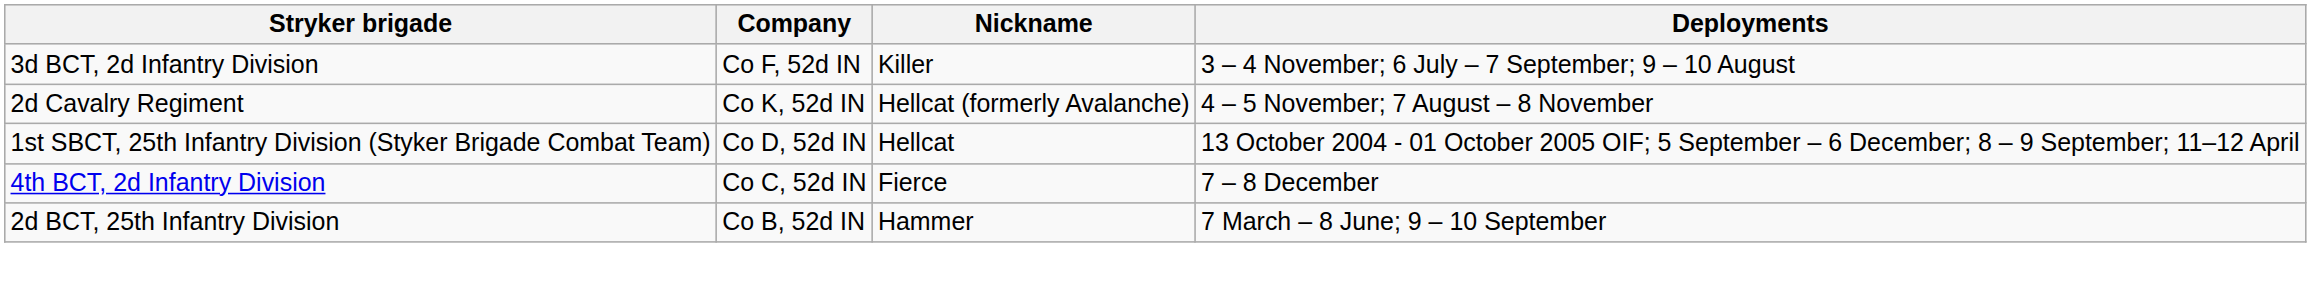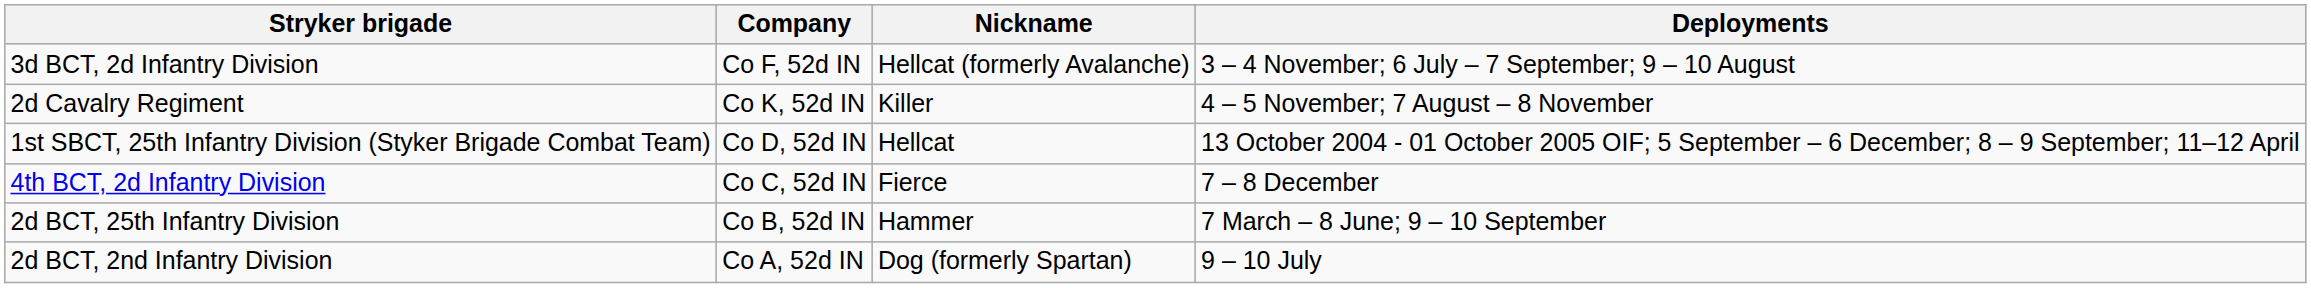3d BCT, 2d Infantry Division | Nickname: Killer -> Hellcat (formerly Avalanche)
2d Cavalry Regiment | Nickname: Hellcat (formerly Avalanche) -> Killer
+ row: 2d BCT, 2nd Infantry Division | Co A, 52d IN | Dog (formerly Spartan) | 9 – 10 July
